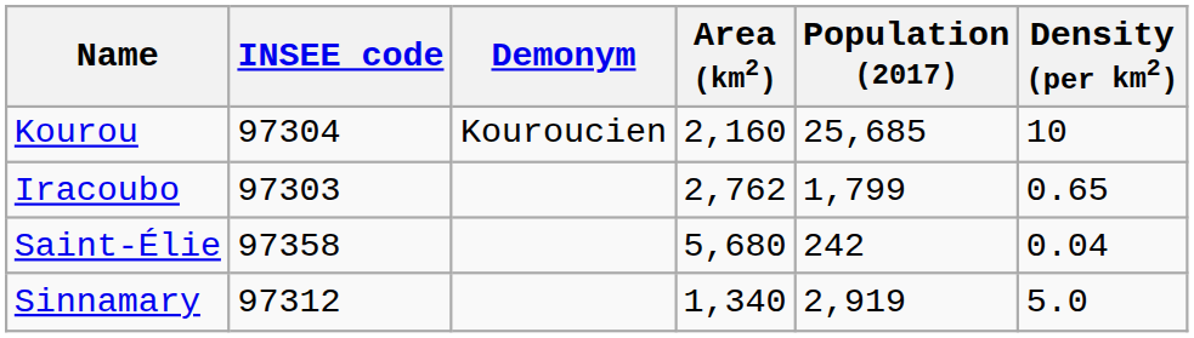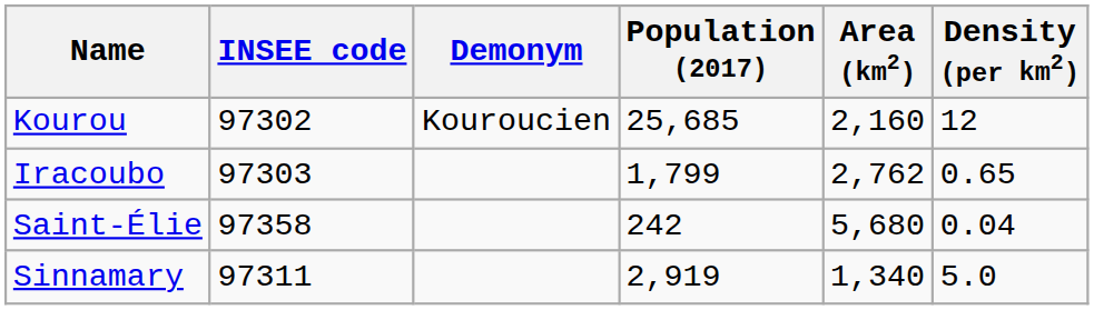columns swapped: Area (km2) <-> Population (2017)
Kourou | INSEE code: 97304 -> 97302
Kourou | Density (per km2): 10 -> 12
Sinnamary | INSEE code: 97312 -> 97311
